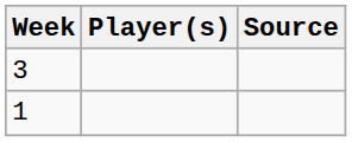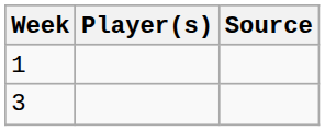rows swapped: 1 <-> 3
